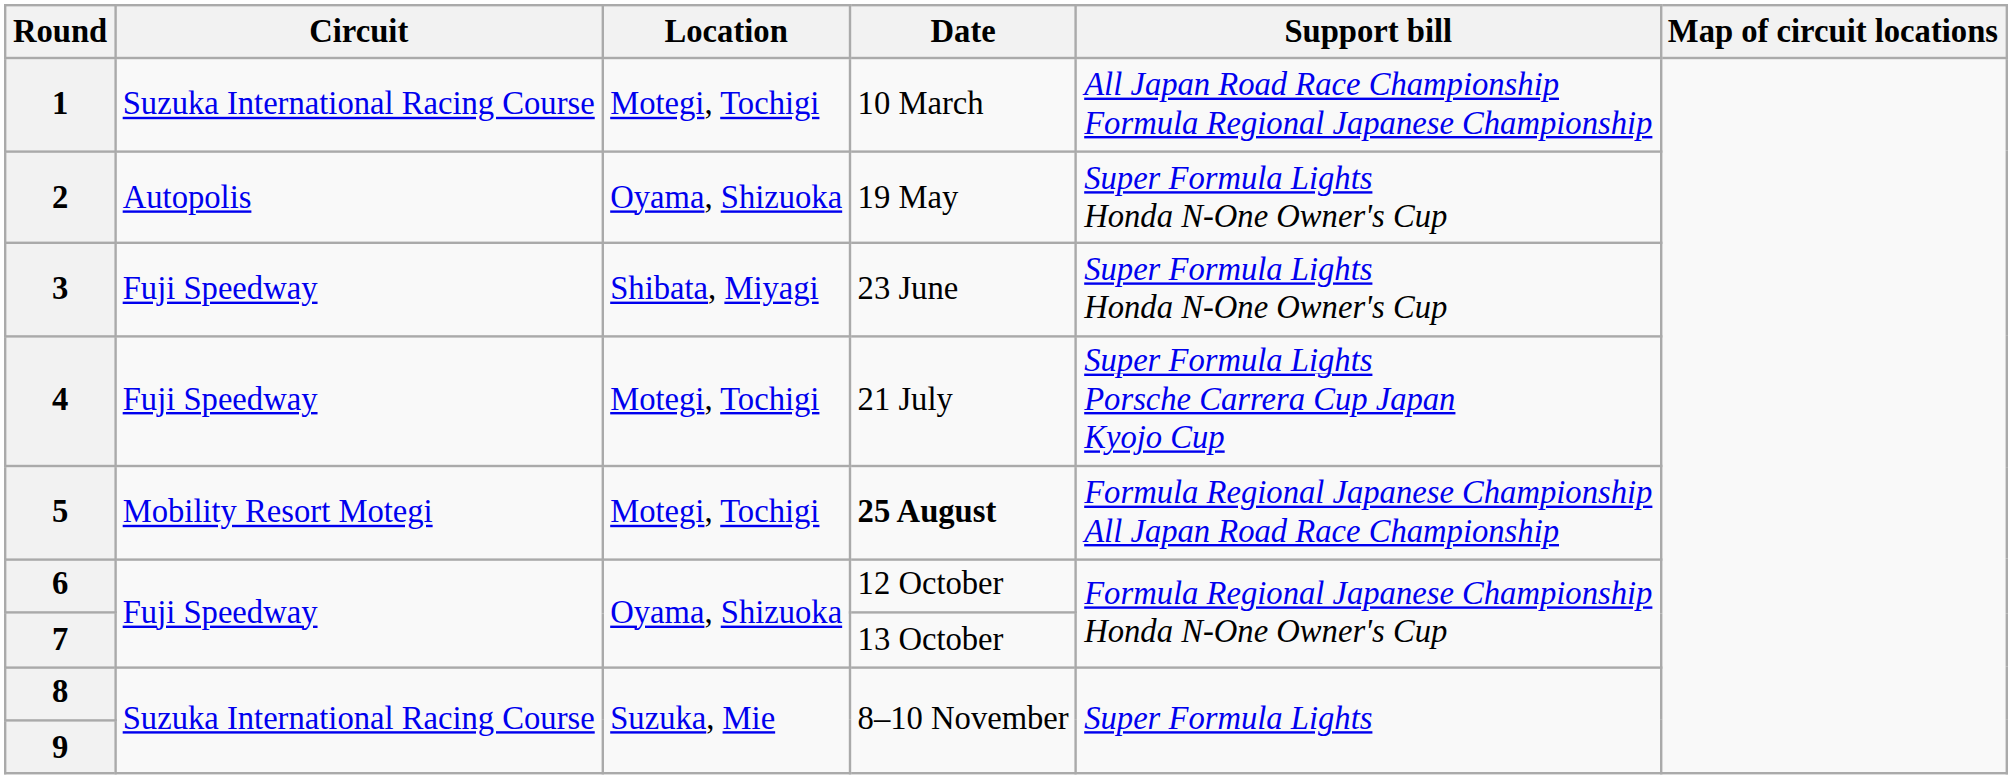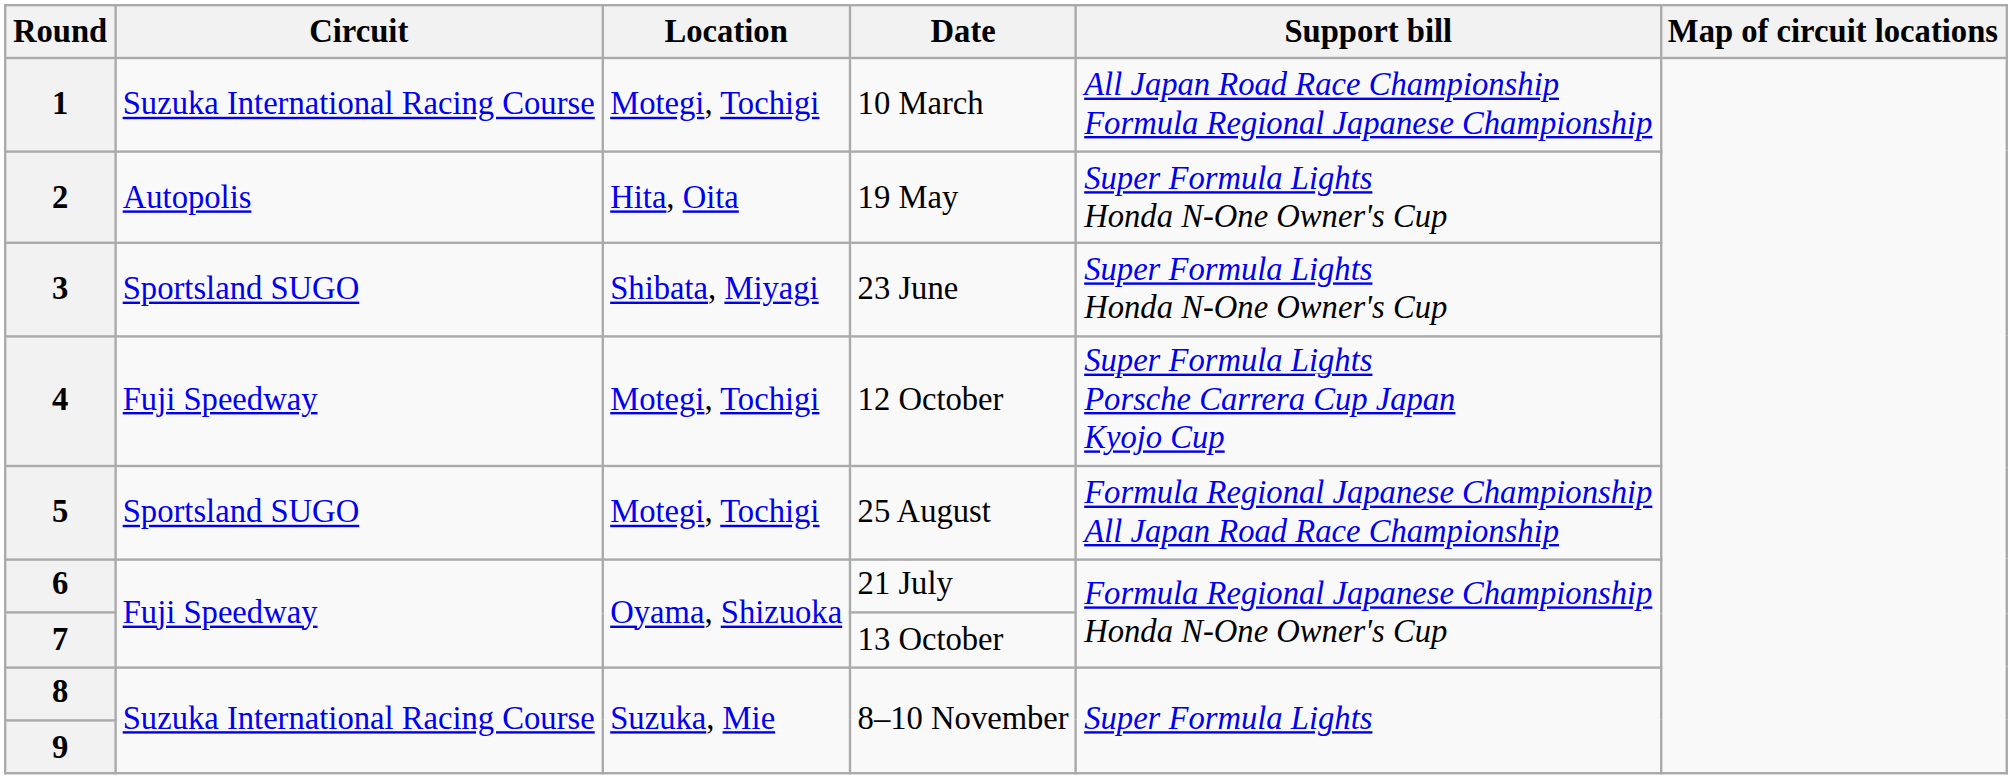2 | Location: Oyama, Shizuoka -> Hita, Oita
3 | Circuit: Fuji Speedway -> Sportsland SUGO
4 | Date: 21 July -> 12 October
5 | Circuit: Mobility Resort Motegi -> Sportsland SUGO
5 | Date: bold -> normal
6 | Date: 12 October -> 21 July
